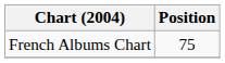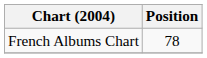French Albums Chart | Position: 75 -> 78
